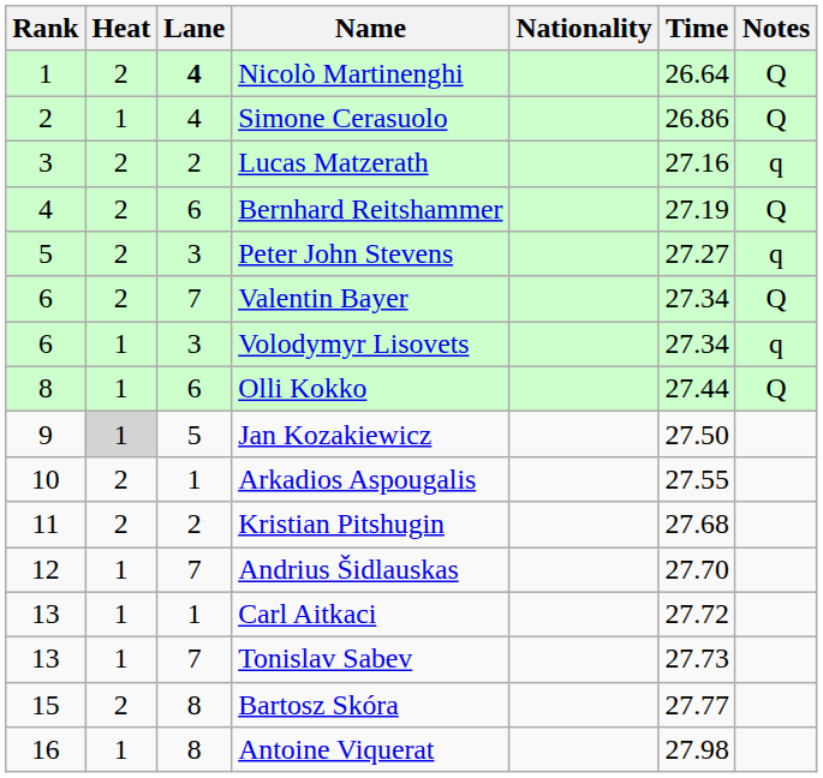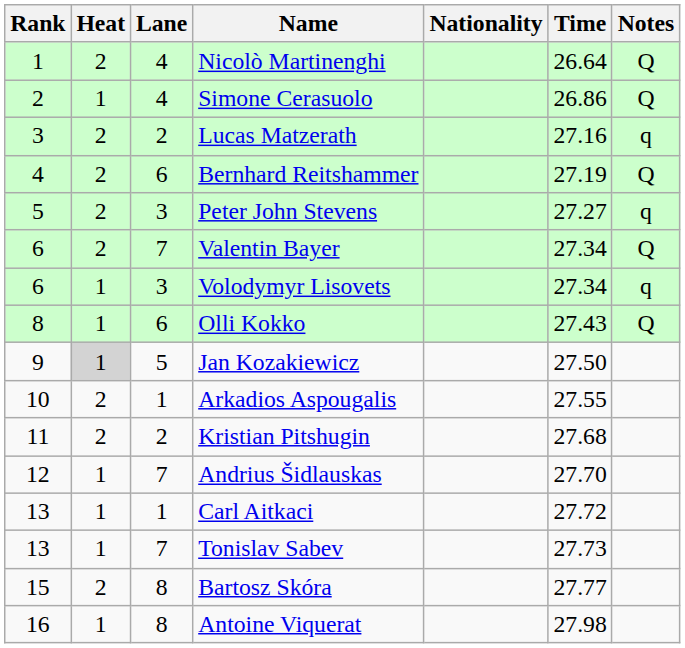Nicolò Martinenghi | Lane: bold -> normal
Olli Kokko | Time: 27.44 -> 27.43
